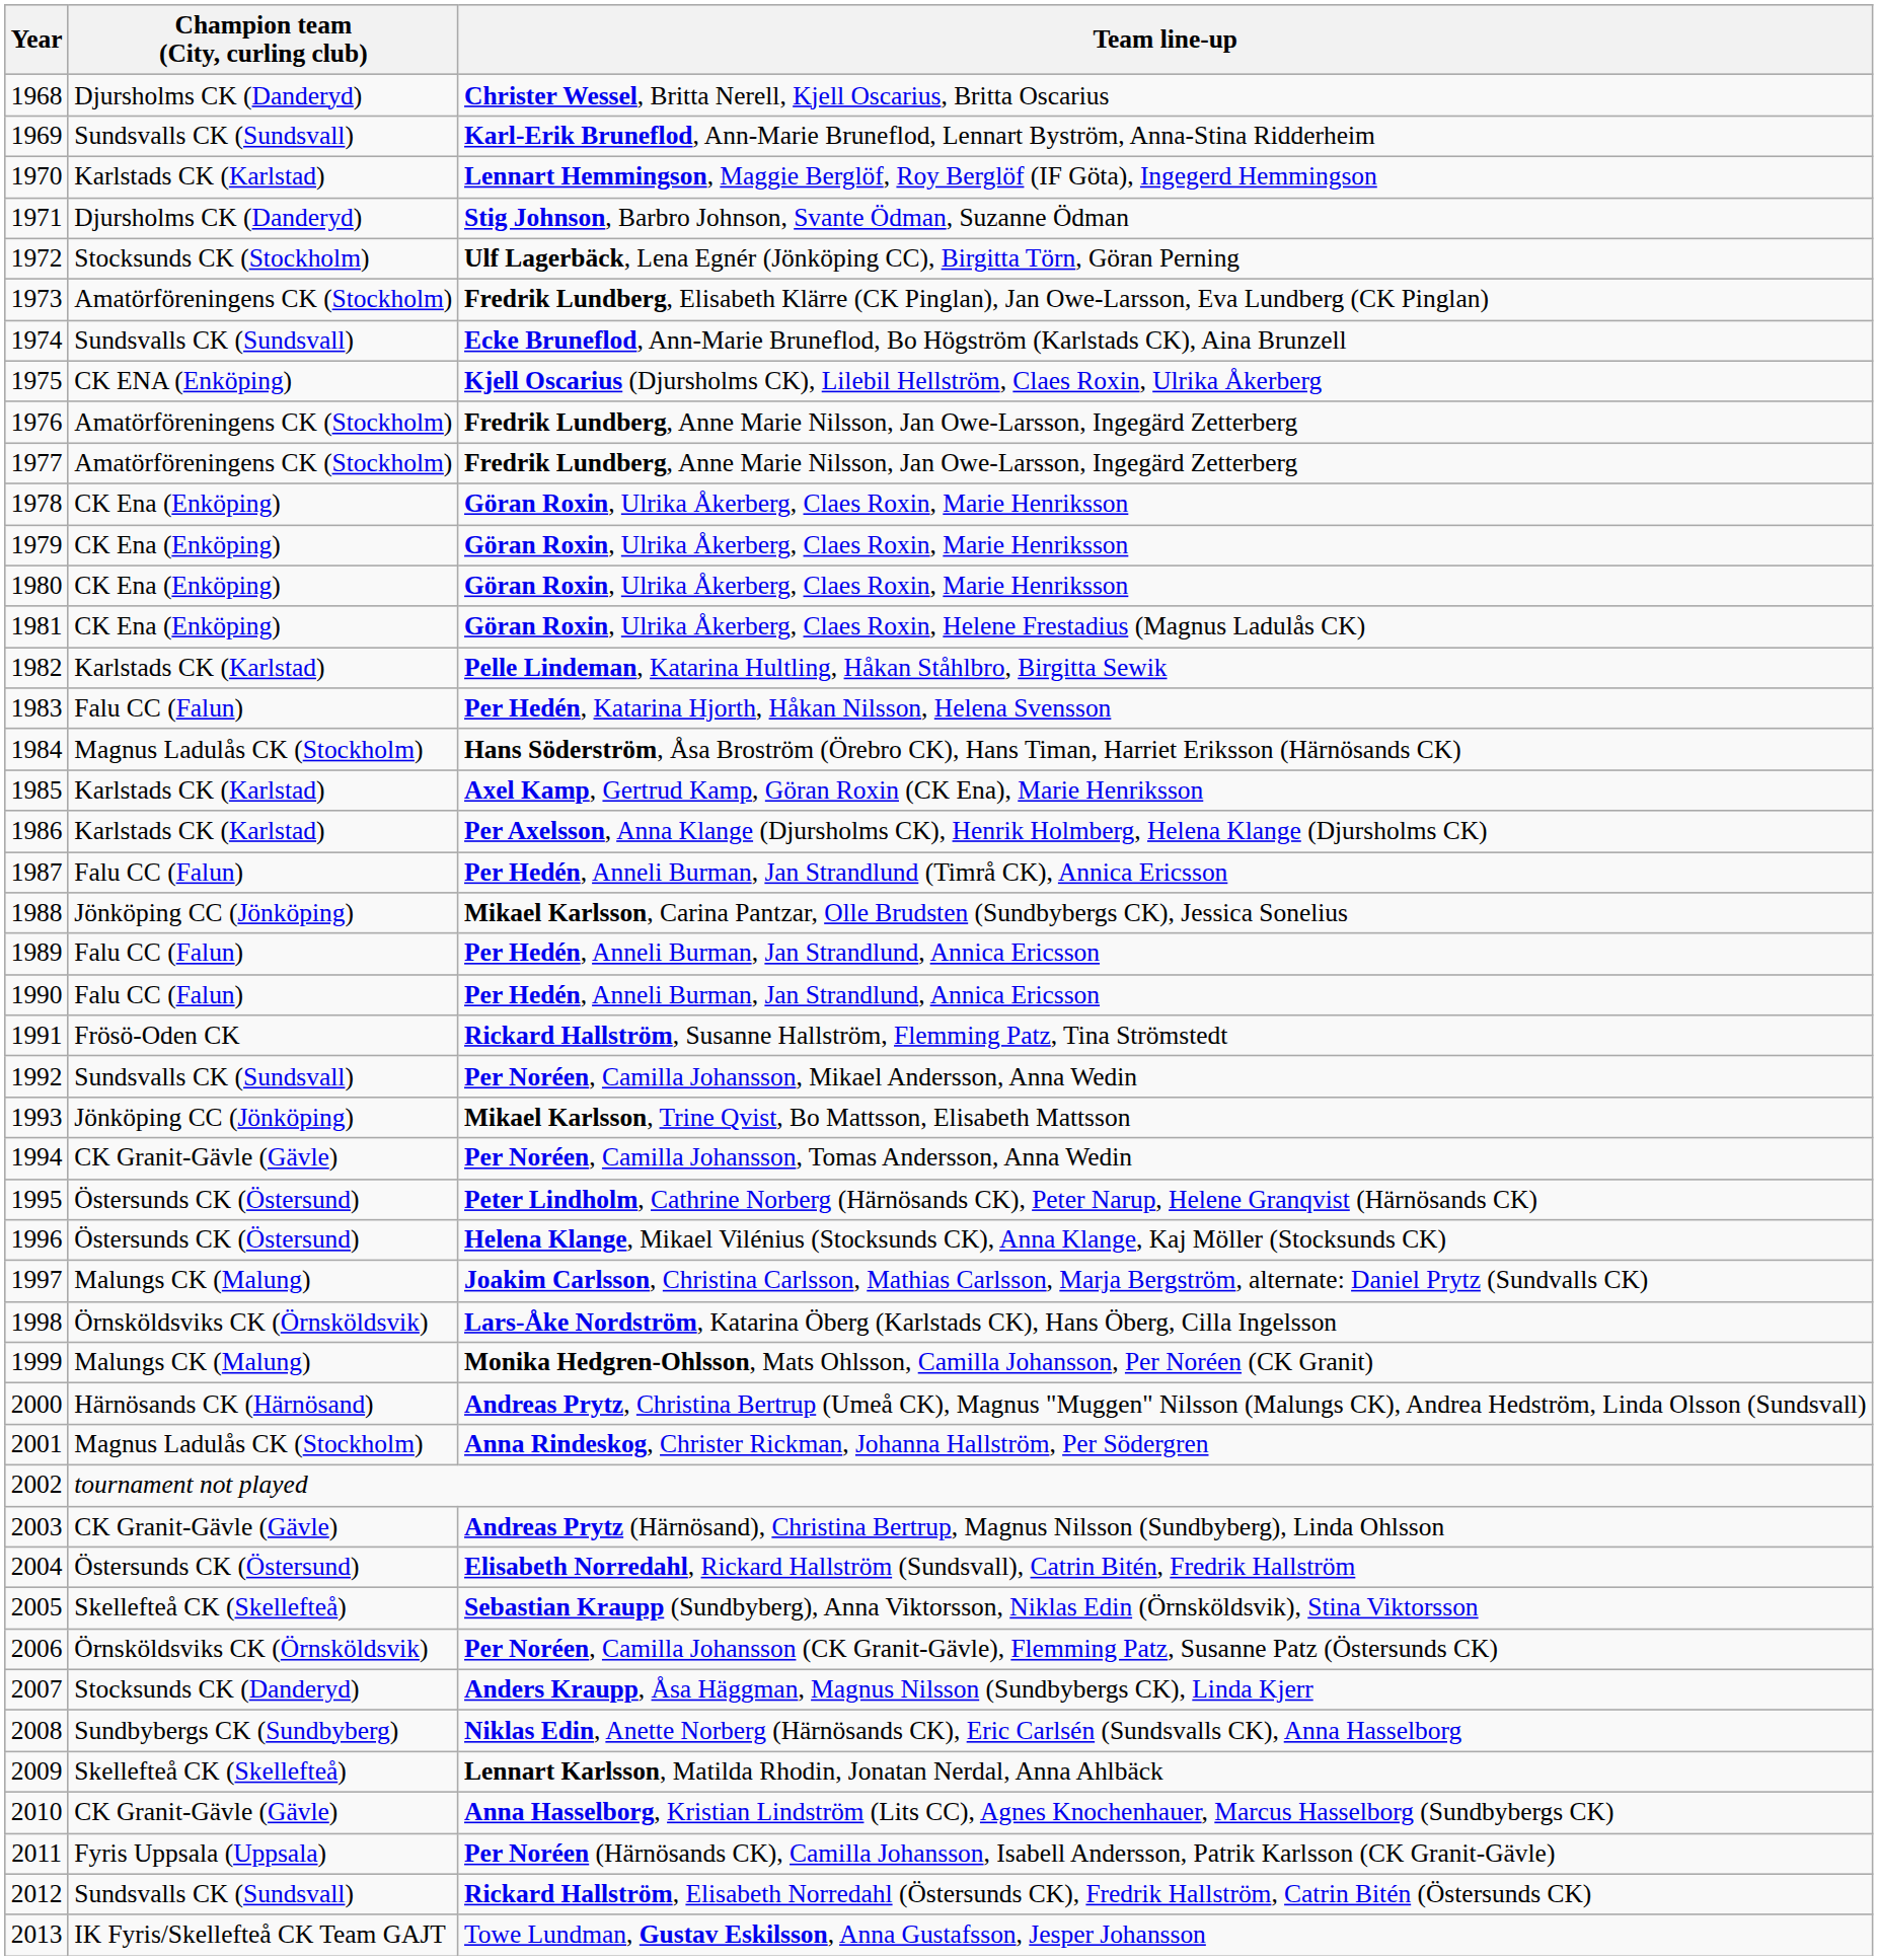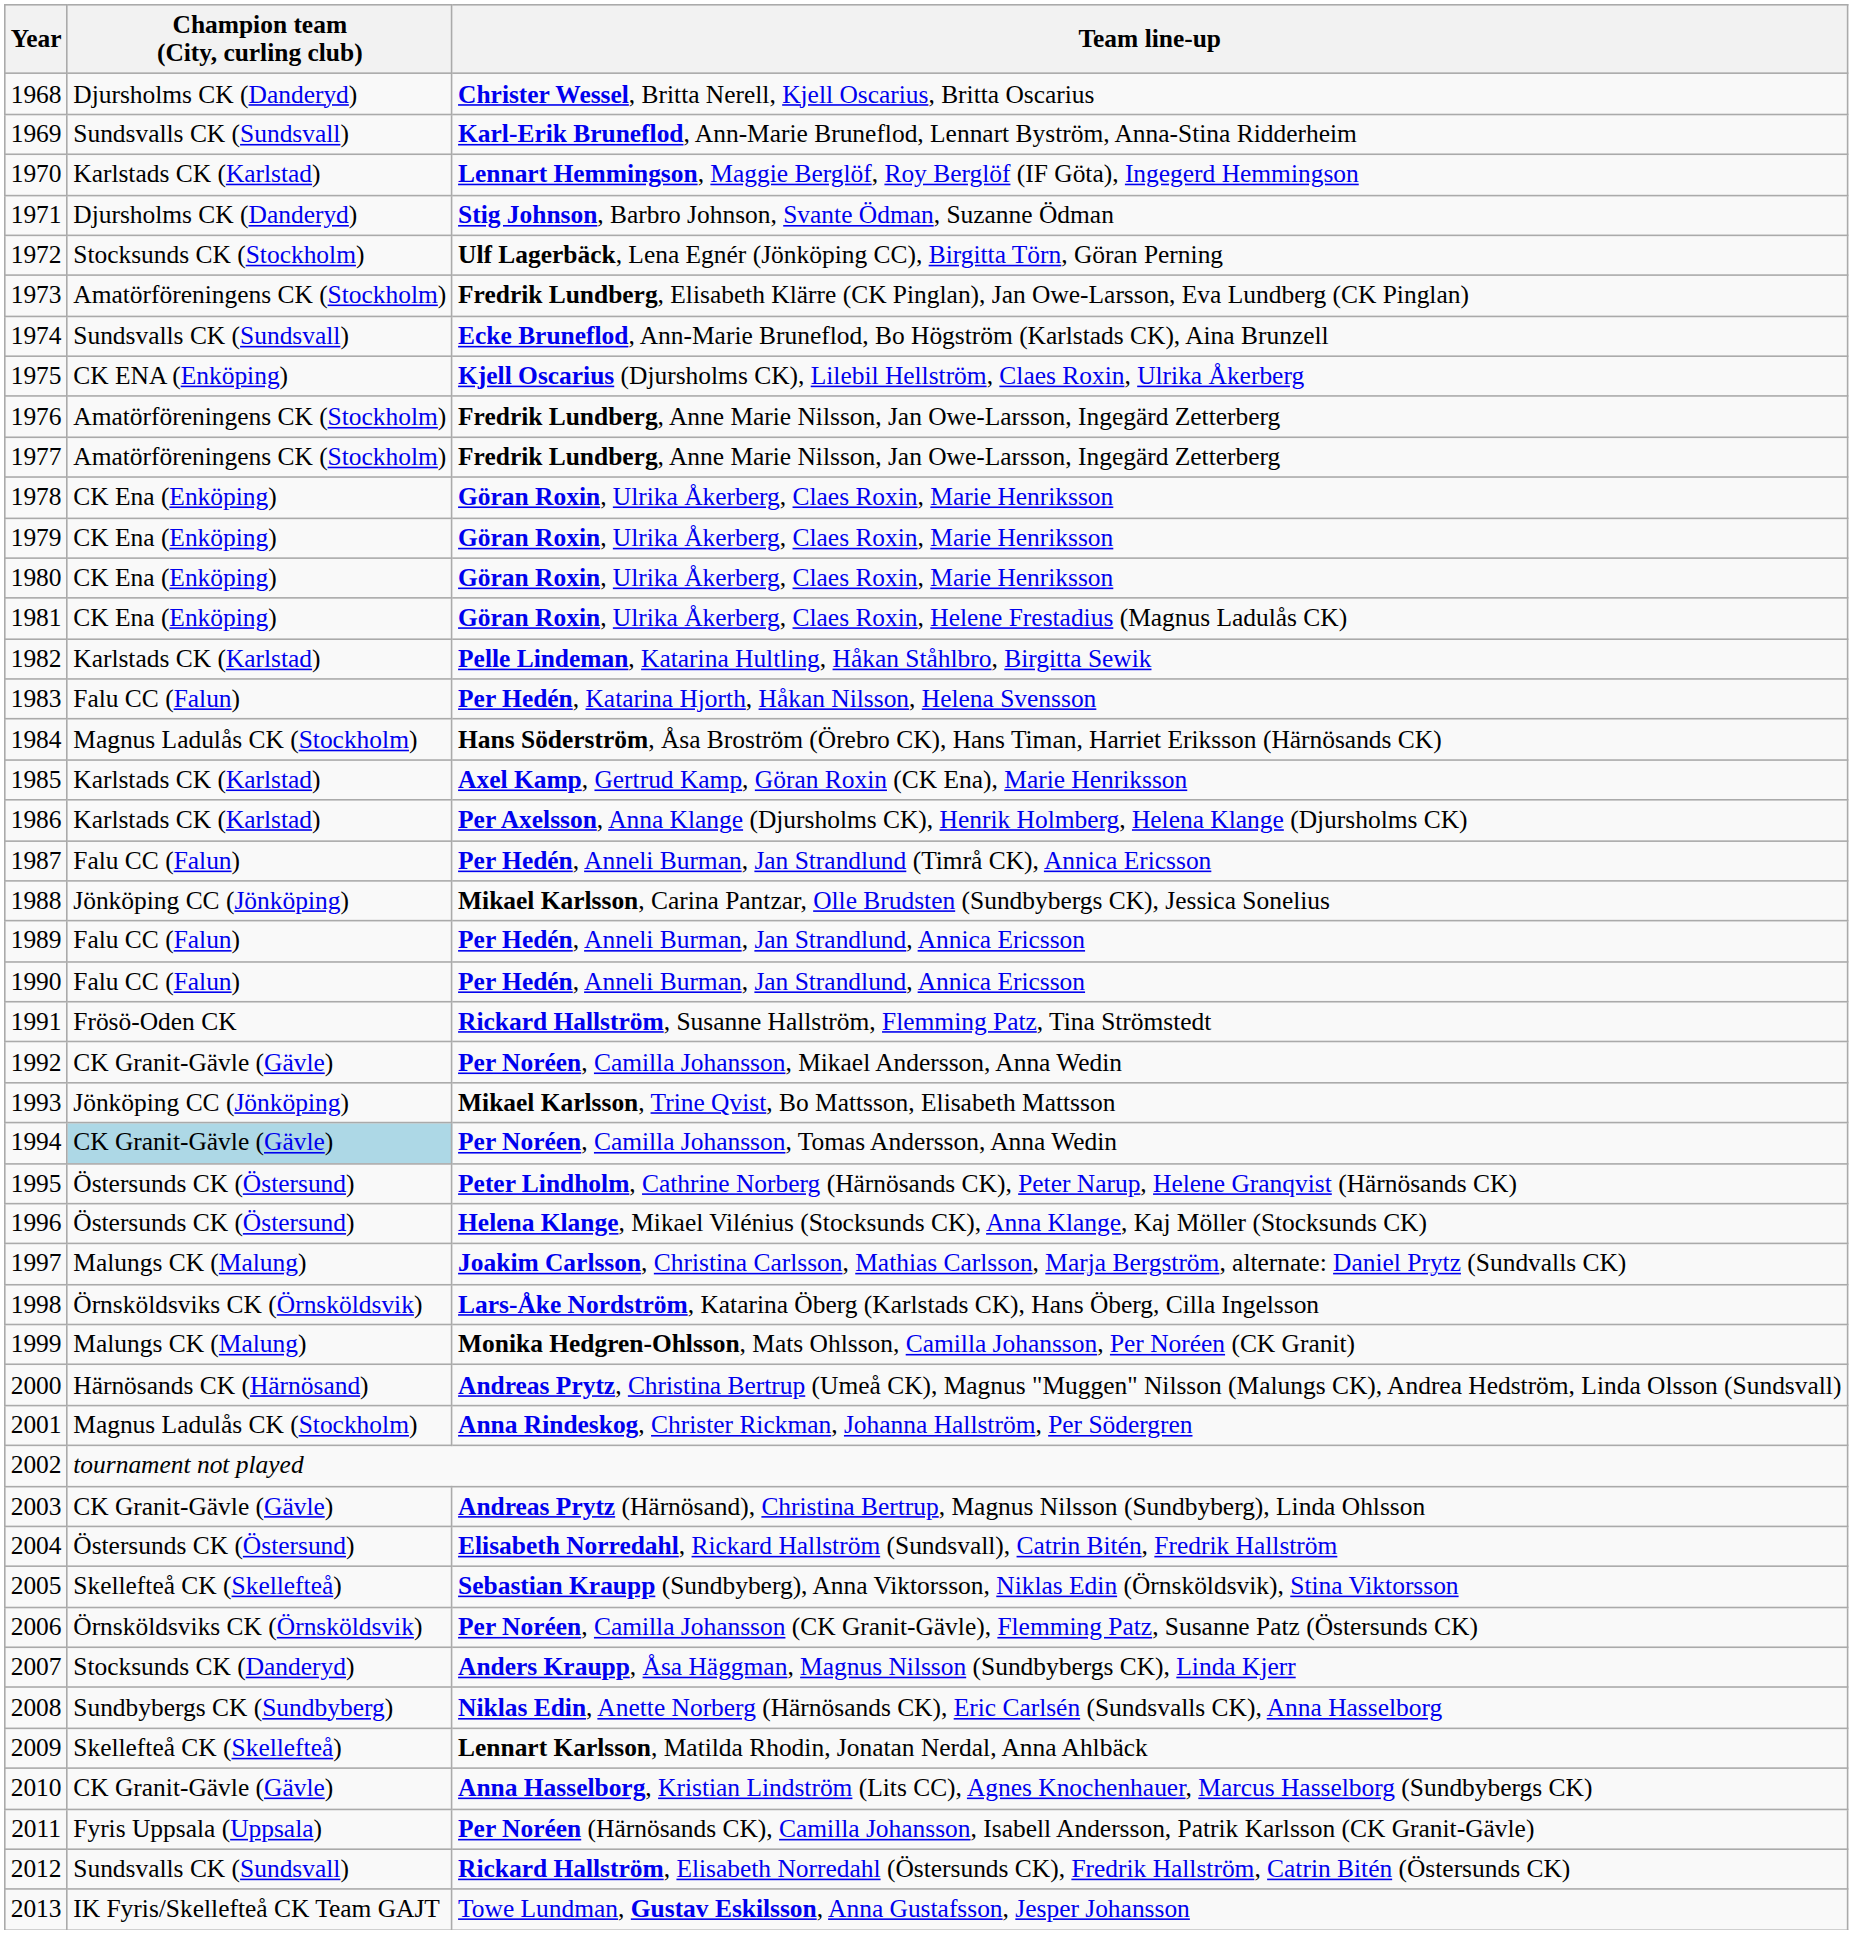Per Noréen, Camilla Johansson, Mikael Andersson, Anna Wedin | Champion team (City, curling club): Sundsvalls CK (Sundsvall) -> CK Granit-Gävle (Gävle)
Per Noréen, Camilla Johansson, Tomas Andersson, Anna Wedin | Champion team (City, curling club): no background -> lightblue background
